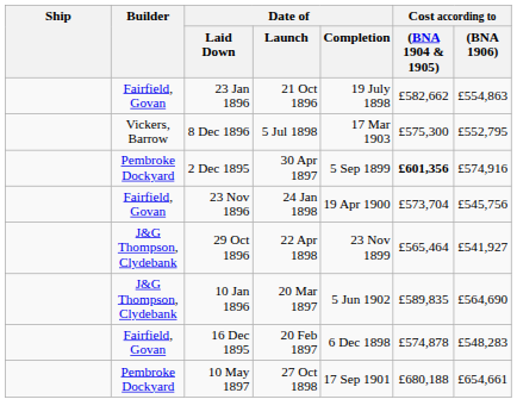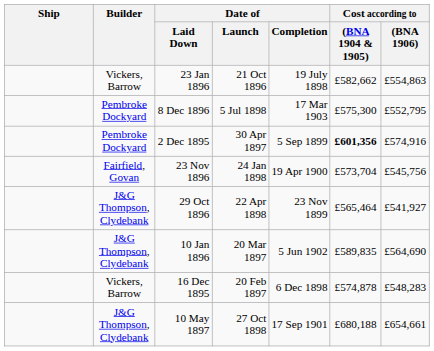23 Jan 1896 | Builder: Fairfield, Govan -> Vickers, Barrow
8 Dec 1896 | Builder: Vickers, Barrow -> Pembroke Dockyard
16 Dec 1895 | Builder: Fairfield, Govan -> Vickers, Barrow
10 May 1897 | Builder: Pembroke Dockyard -> J&G Thompson, Clydebank
